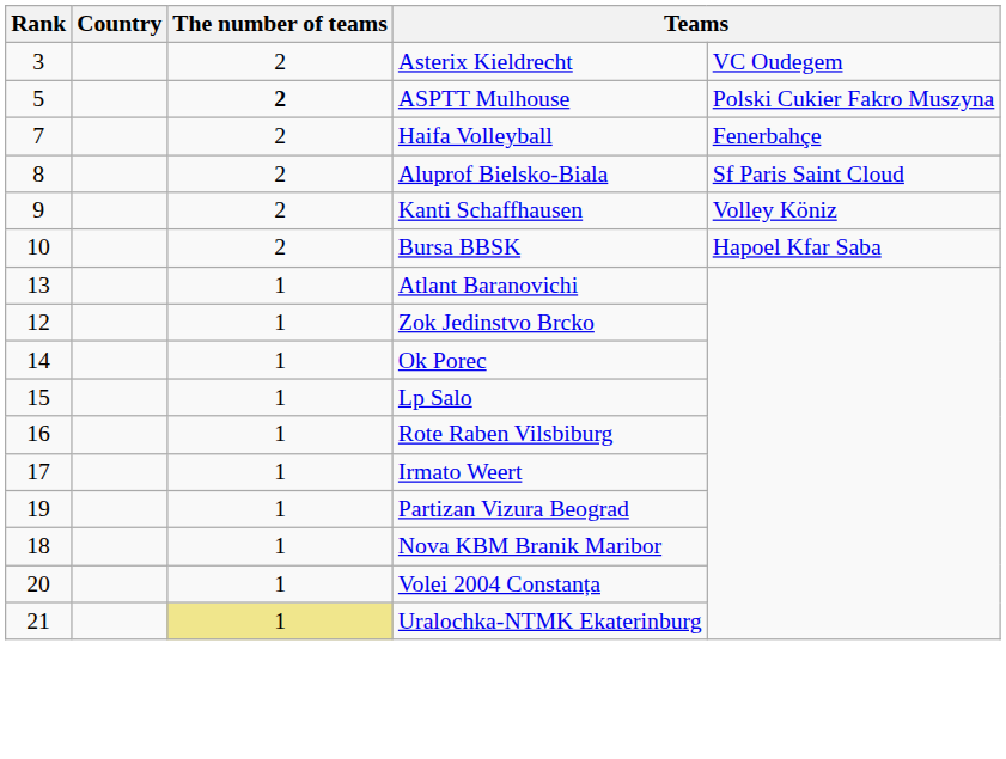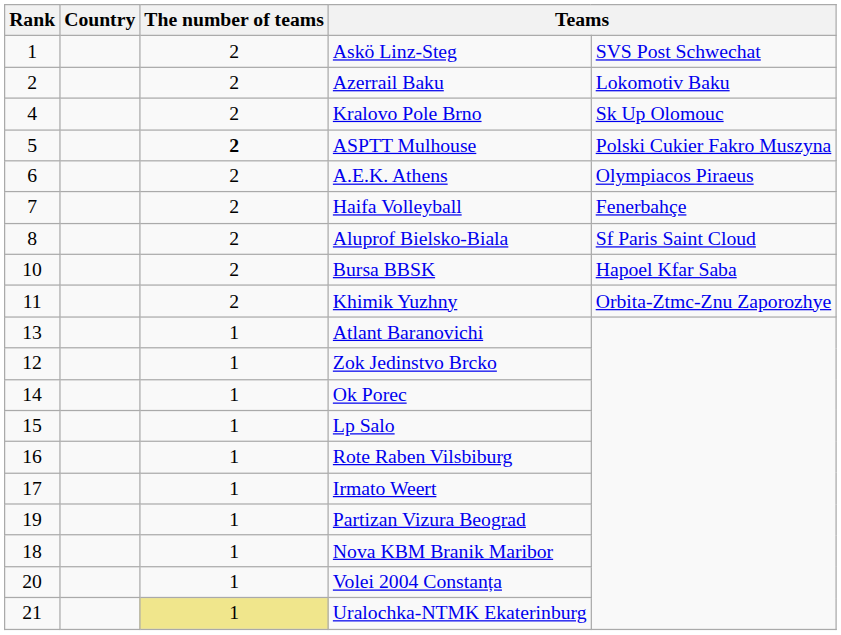+ row: 1 | 2 | Askö Linz-Steg | SVS Post Schwechat
+ row: 2 | 2 | Azerrail Baku | Lokomotiv Baku
- row: 3 | 2 | Asterix Kieldrecht | VC Oudegem
+ row: 4 | 2 | Kralovo Pole Brno | Sk Up Olomouc
+ row: 6 | 2 | A.E.K. Athens | Olympiacos Piraeus
- row: 9 | 2 | Kanti Schaffhausen | Volley Köniz
+ row: 11 | 2 | Khimik Yuzhny | Orbita-Ztmc-Znu Zaporozhye
